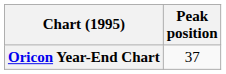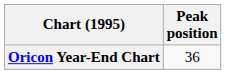Oricon Year-End Chart | Peak position: 37 -> 36
